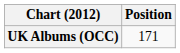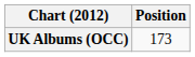UK Albums (OCC) | Position: 171 -> 173
